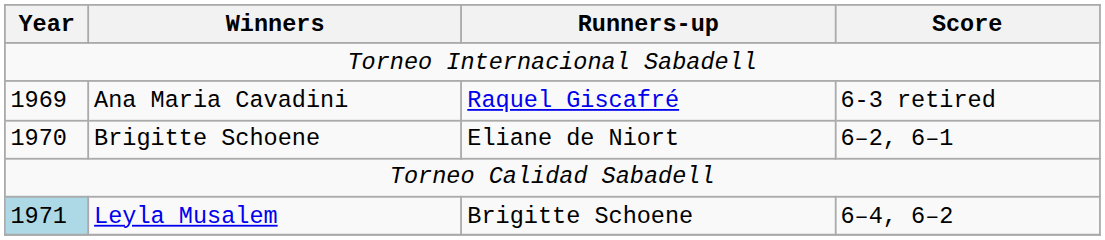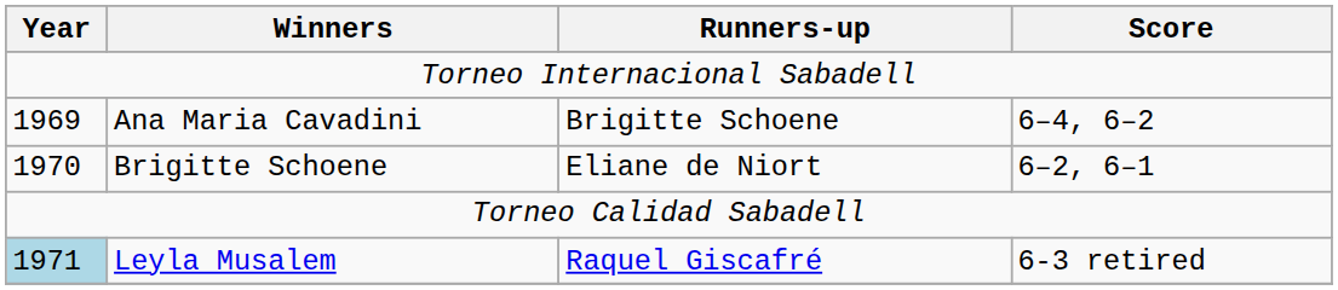Ana Maria Cavadini | Runners-up: Raquel Giscafré -> Brigitte Schoene
Ana Maria Cavadini | Score: 6-3 retired -> 6–4, 6–2
Leyla Musalem | Runners-up: Brigitte Schoene -> Raquel Giscafré
Leyla Musalem | Score: 6–4, 6–2 -> 6-3 retired
